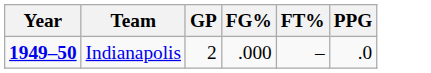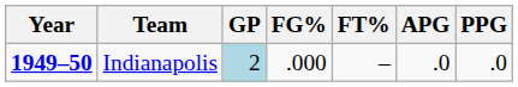+ column: APG | .0
Indianapolis | GP: no background -> lightblue background
